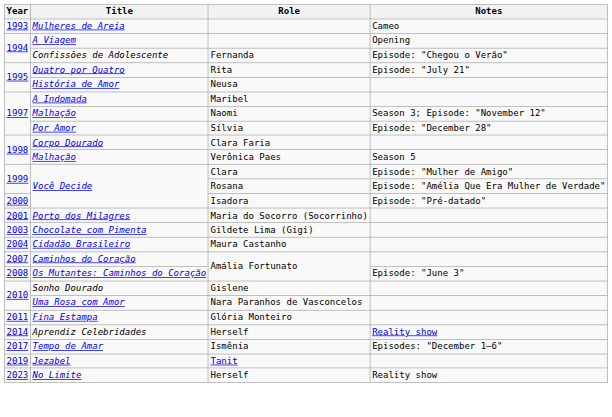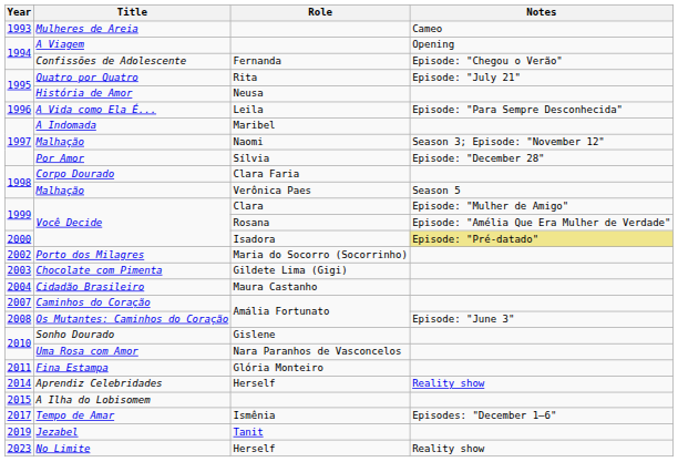+ row: 1996 | A Vida como Ela É... | Leila | Episode: "Para Sempre Desconhecida"
Você Decide / Isadora | Notes: no background -> khaki background
Porto dos Milagres | Year: 2001 -> 2002
+ row: 2015 | A Ilha do Lobisomem
